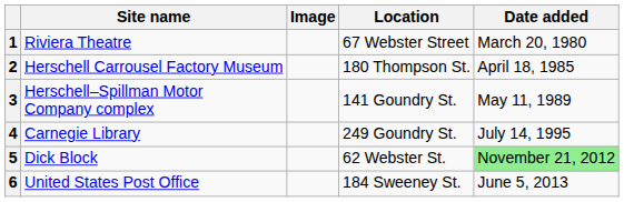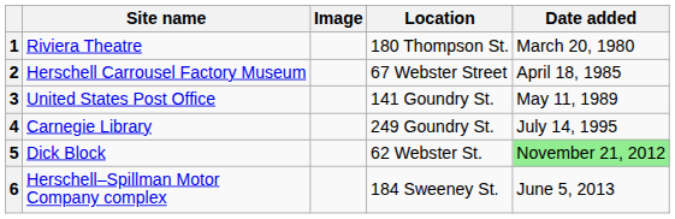1 | Location: 67 Webster Street -> 180 Thompson St.
2 | Location: 180 Thompson St. -> 67 Webster Street
3 | Site name: Herschell–Spillman Motor Company complex -> United States Post Office
6 | Site name: United States Post Office -> Herschell–Spillman Motor Company complex
